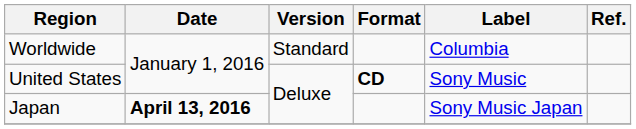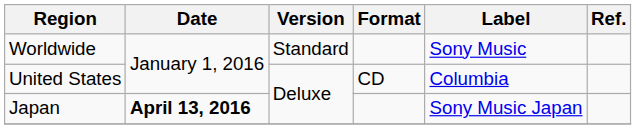Worldwide | Label: Columbia -> Sony Music
United States | Format: bold -> normal
United States | Label: Sony Music -> Columbia
